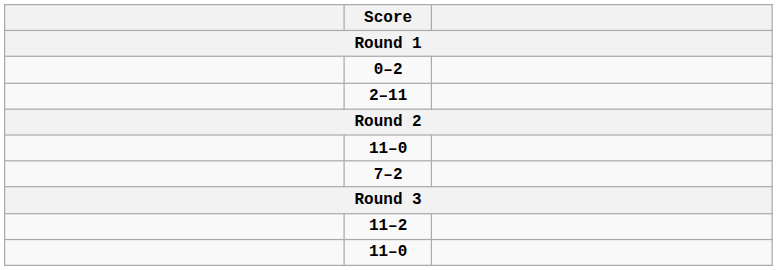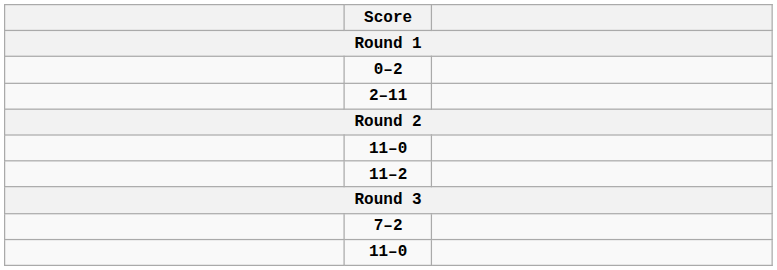rows swapped: 7–2 <-> 11–2
